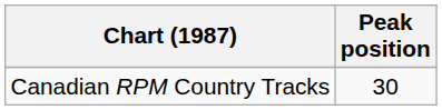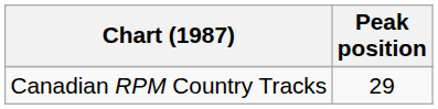Canadian RPM Country Tracks | Peak position: 30 -> 29
